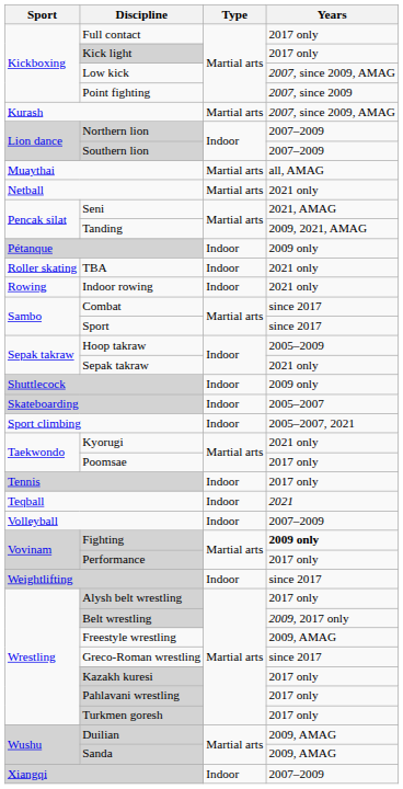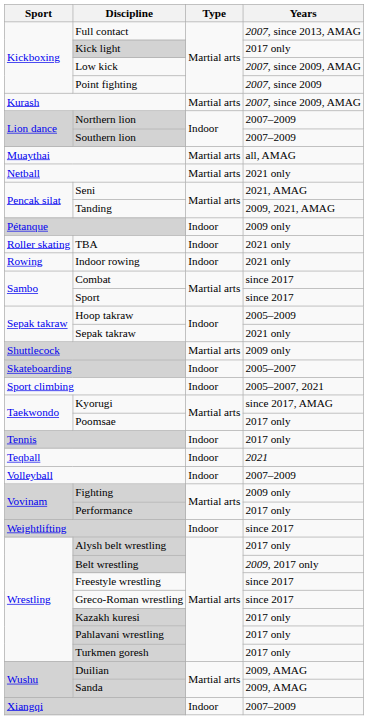Full contact | Years: 2017 only -> 2007, since 2013, AMAG
Shuttlecock | Type: Indoor -> Martial arts
Kyorugi | Years: 2021 only -> since 2017, AMAG
Fighting | Years: bold -> normal
Freestyle wrestling | Years: 2009, AMAG -> since 2017
